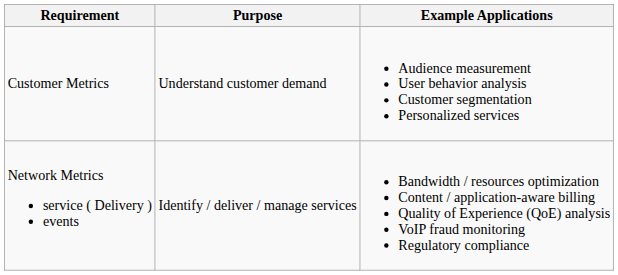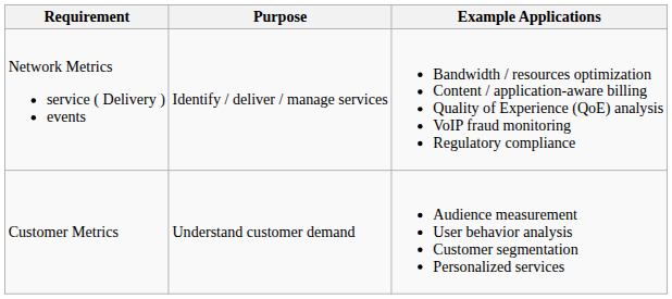rows swapped: Customer Metrics <-> Network Metrics service ( Delivery ) events
